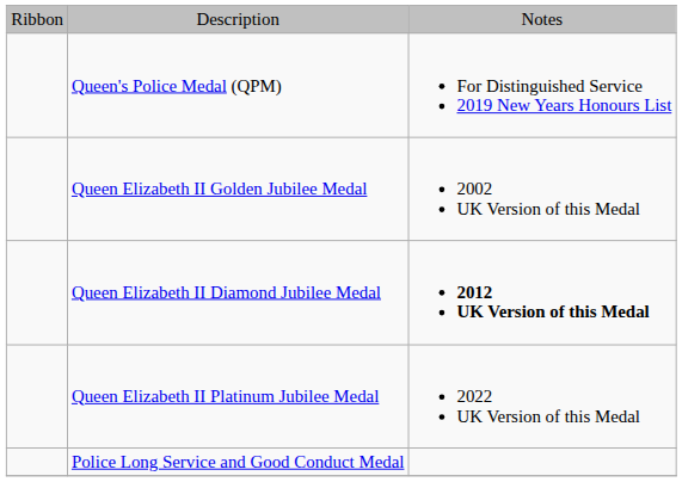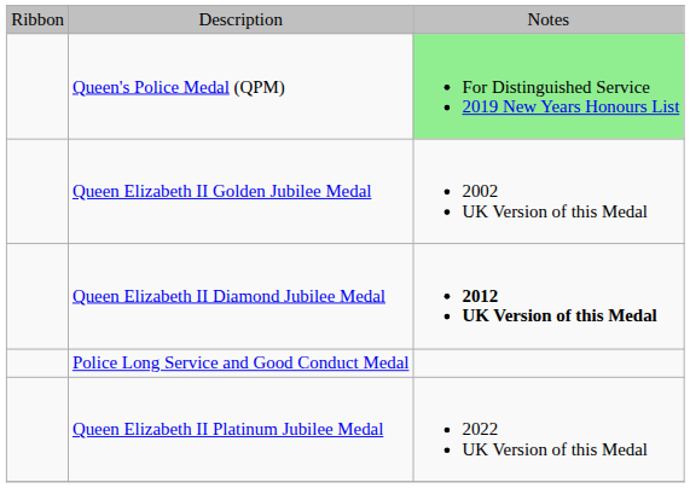Queen's Police Medal (QPM) | column 3: no background -> lightgreen background
rows swapped: Queen Elizabeth II Platinum Jubilee Medal <-> Police Long Service and Good Conduct Medal
